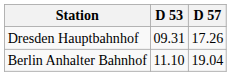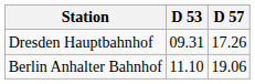Berlin Anhalter Bahnhof | D 57: 19.04 -> 19.06
